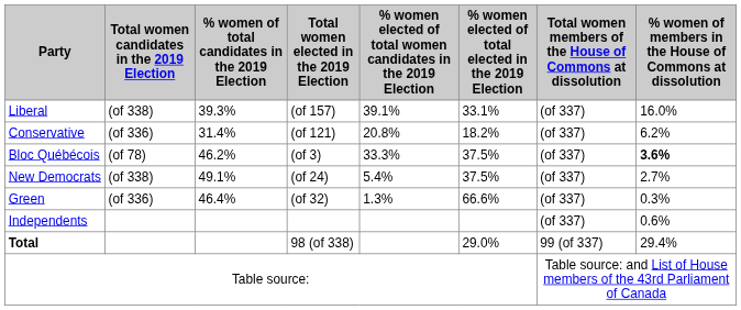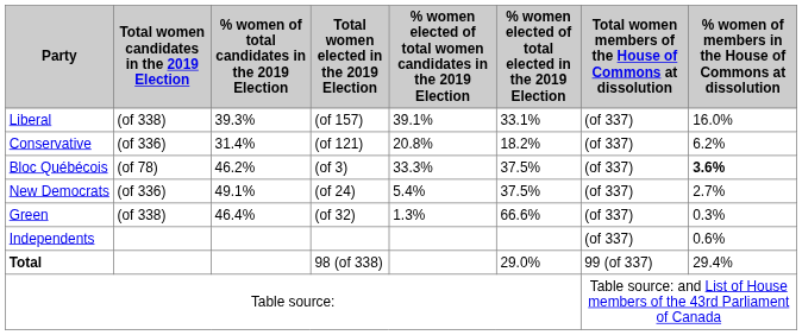New Democrats | Total women candidates in the 2019 Election: (of 338) -> (of 336)
Green | Total women candidates in the 2019 Election: (of 336) -> (of 338)
